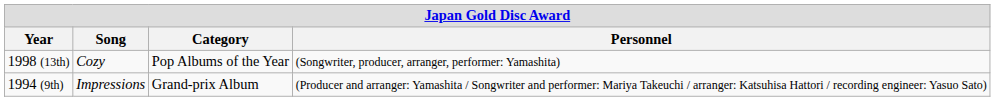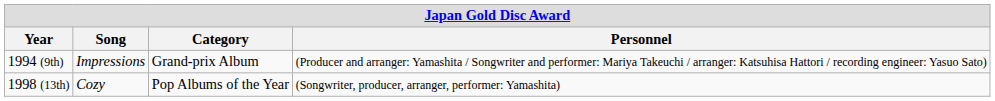rows swapped: 1994 (9th) <-> 1998 (13th)
